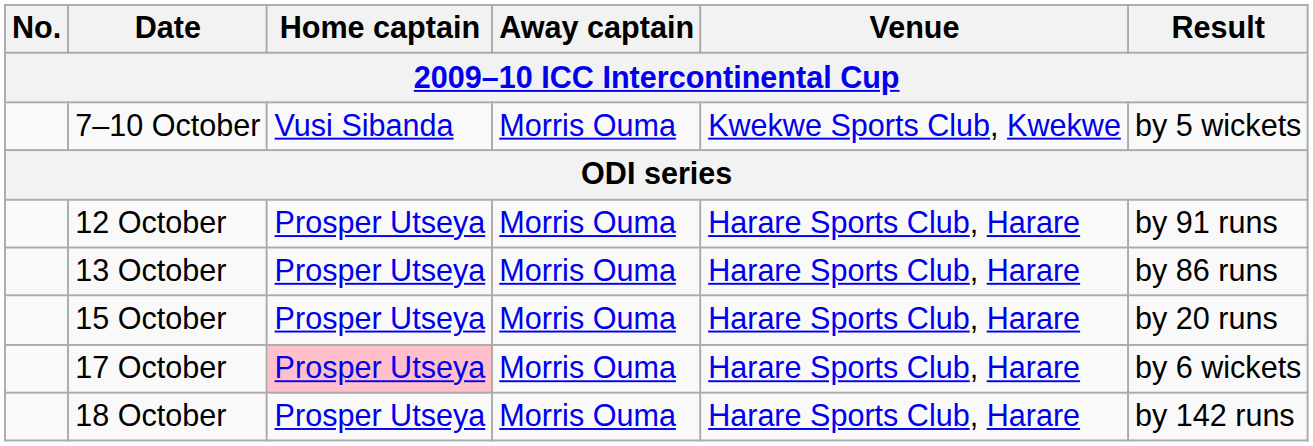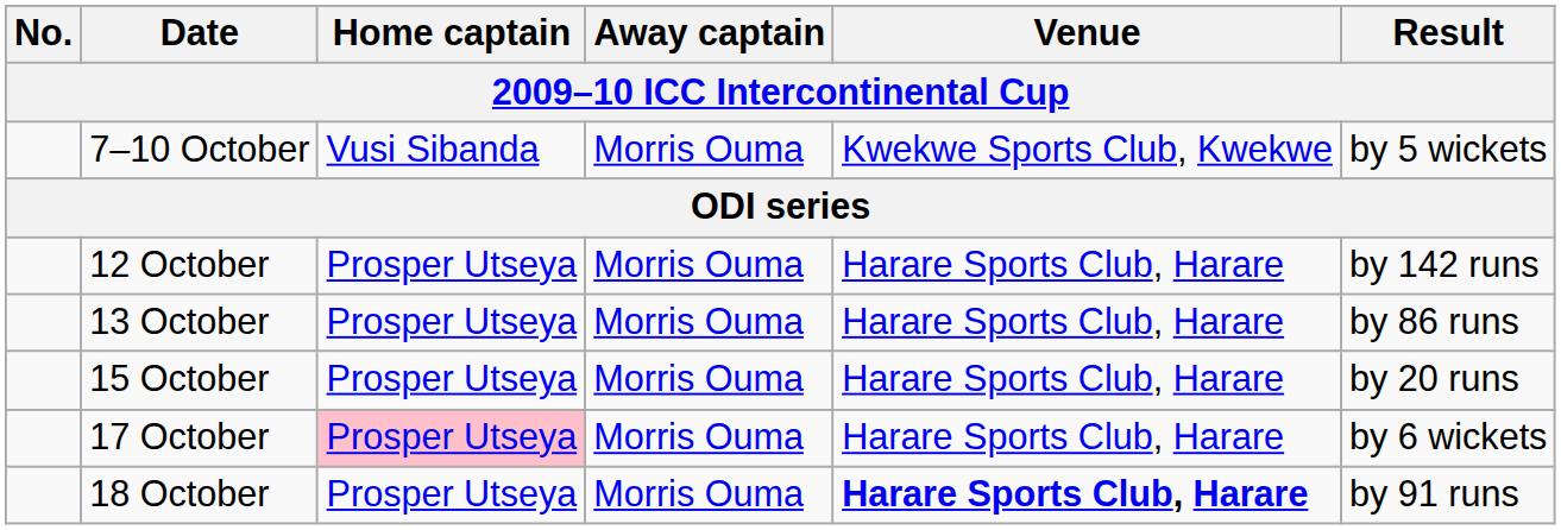12 October | Result: by 91 runs -> by 142 runs
18 October | Venue: normal -> bold
18 October | Result: by 142 runs -> by 91 runs
